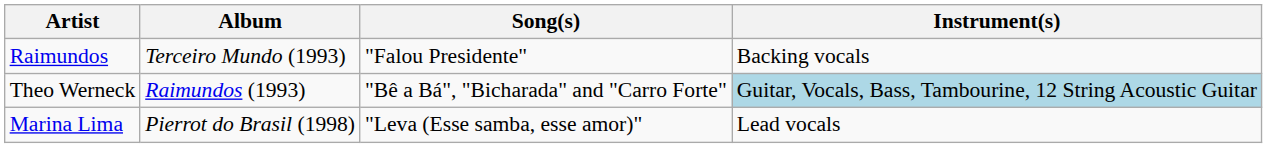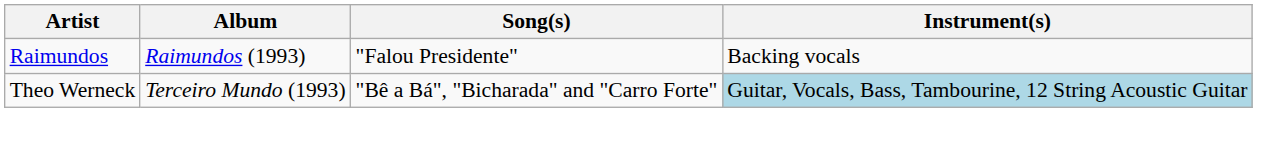Raimundos | Album: Terceiro Mundo (1993) -> Raimundos (1993)
Theo Werneck | Album: Raimundos (1993) -> Terceiro Mundo (1993)
- row: Marina Lima | Pierrot do Brasil (1998) | "Leva (Esse samba, esse amor)" | Lead vocals
